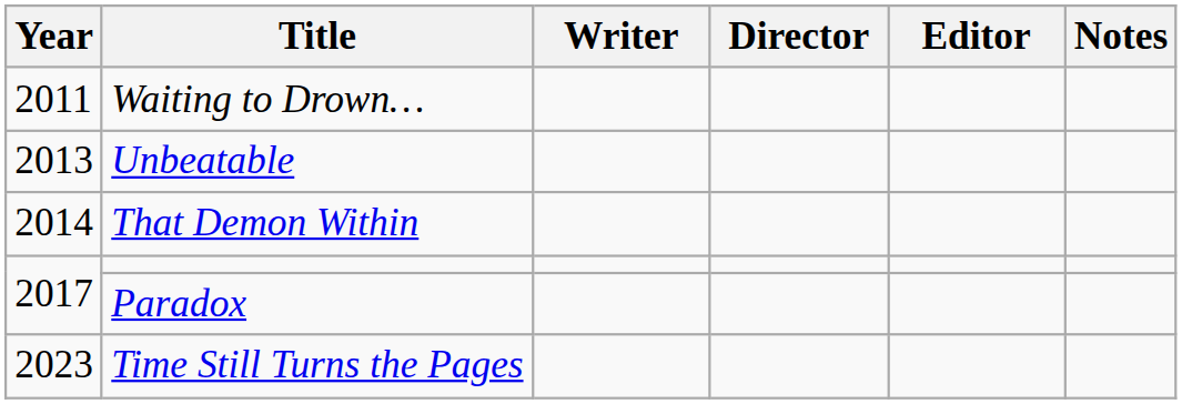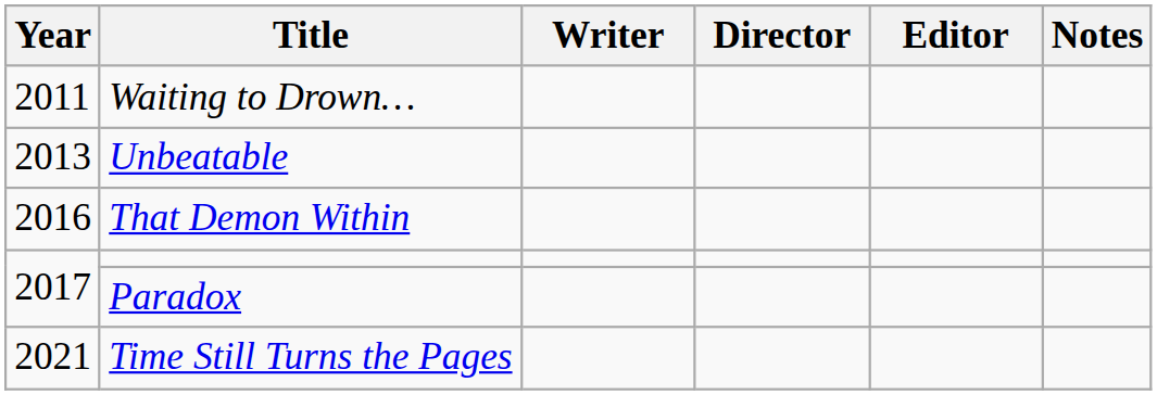That Demon Within | Year: 2014 -> 2016
Time Still Turns the Pages | Year: 2023 -> 2021
